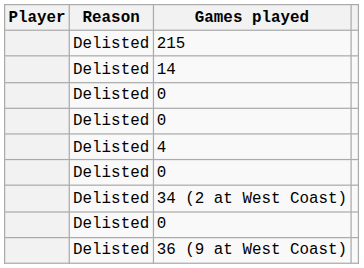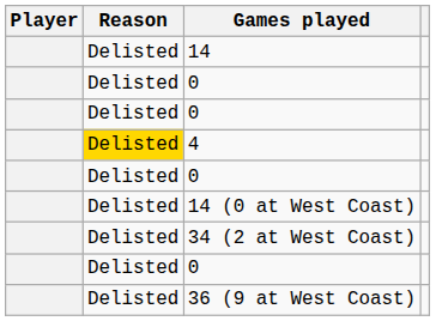- row: Delisted | 215
4 | Reason: no background -> gold background
+ row: Delisted | 14 (0 at West Coast)
